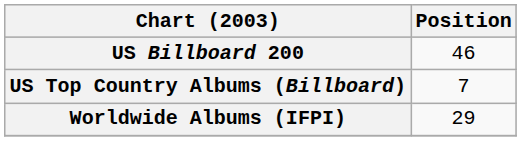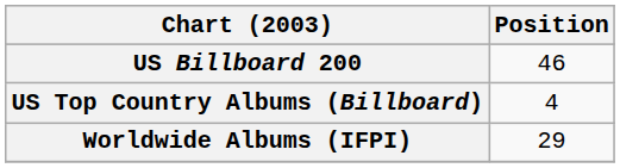US Top Country Albums (Billboard) | Position: 7 -> 4
